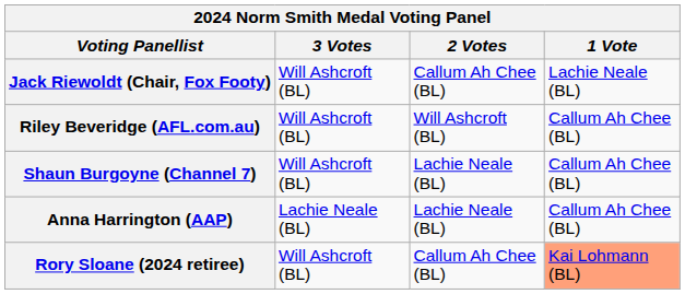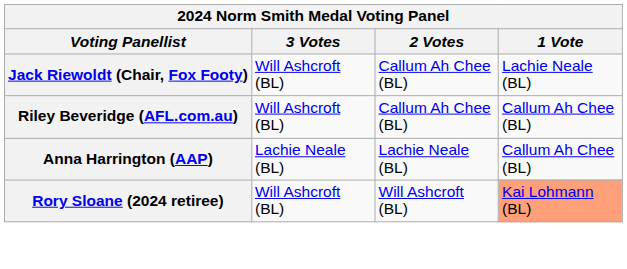Riley Beveridge (AFL.com.au) | 2 Votes: Will Ashcroft (BL) -> Callum Ah Chee (BL)
- row: Shaun Burgoyne (Channel 7) | Will Ashcroft (BL) | Lachie Neale (BL) | Callum Ah Chee (BL)
Rory Sloane (2024 retiree) | 2 Votes: Callum Ah Chee (BL) -> Will Ashcroft (BL)
